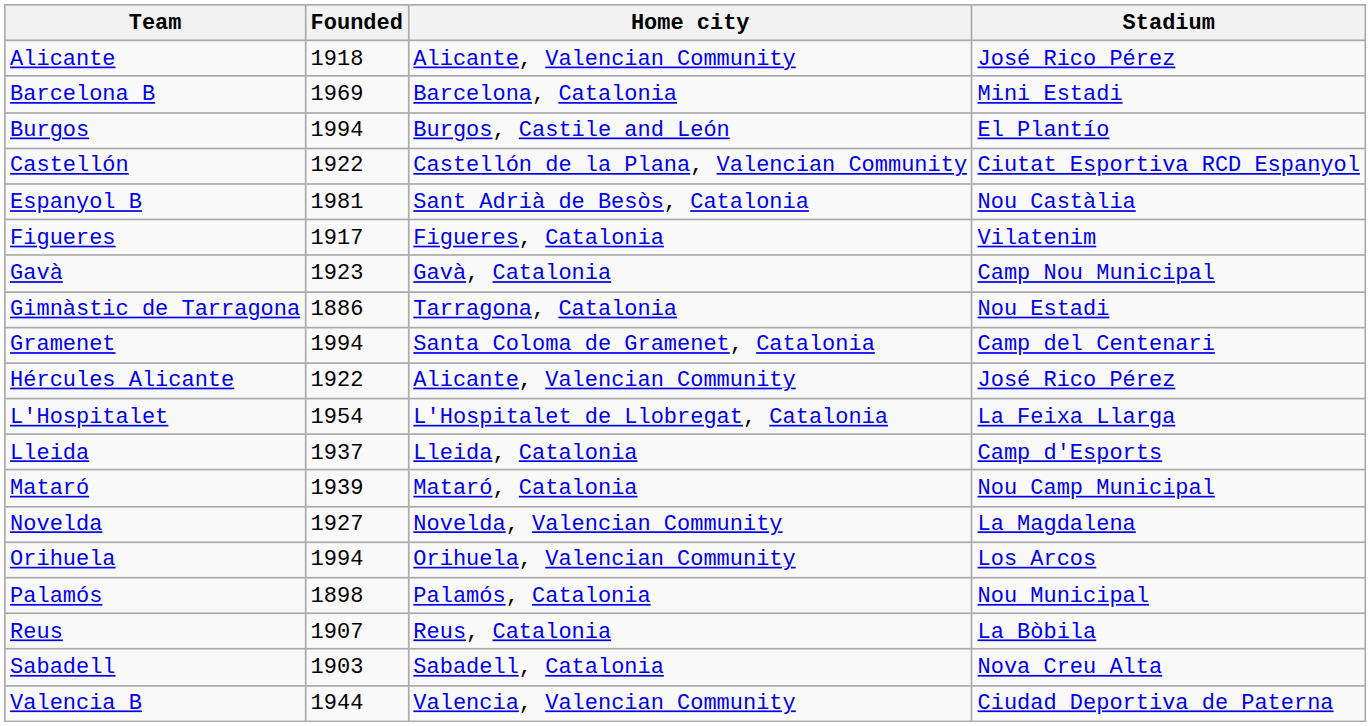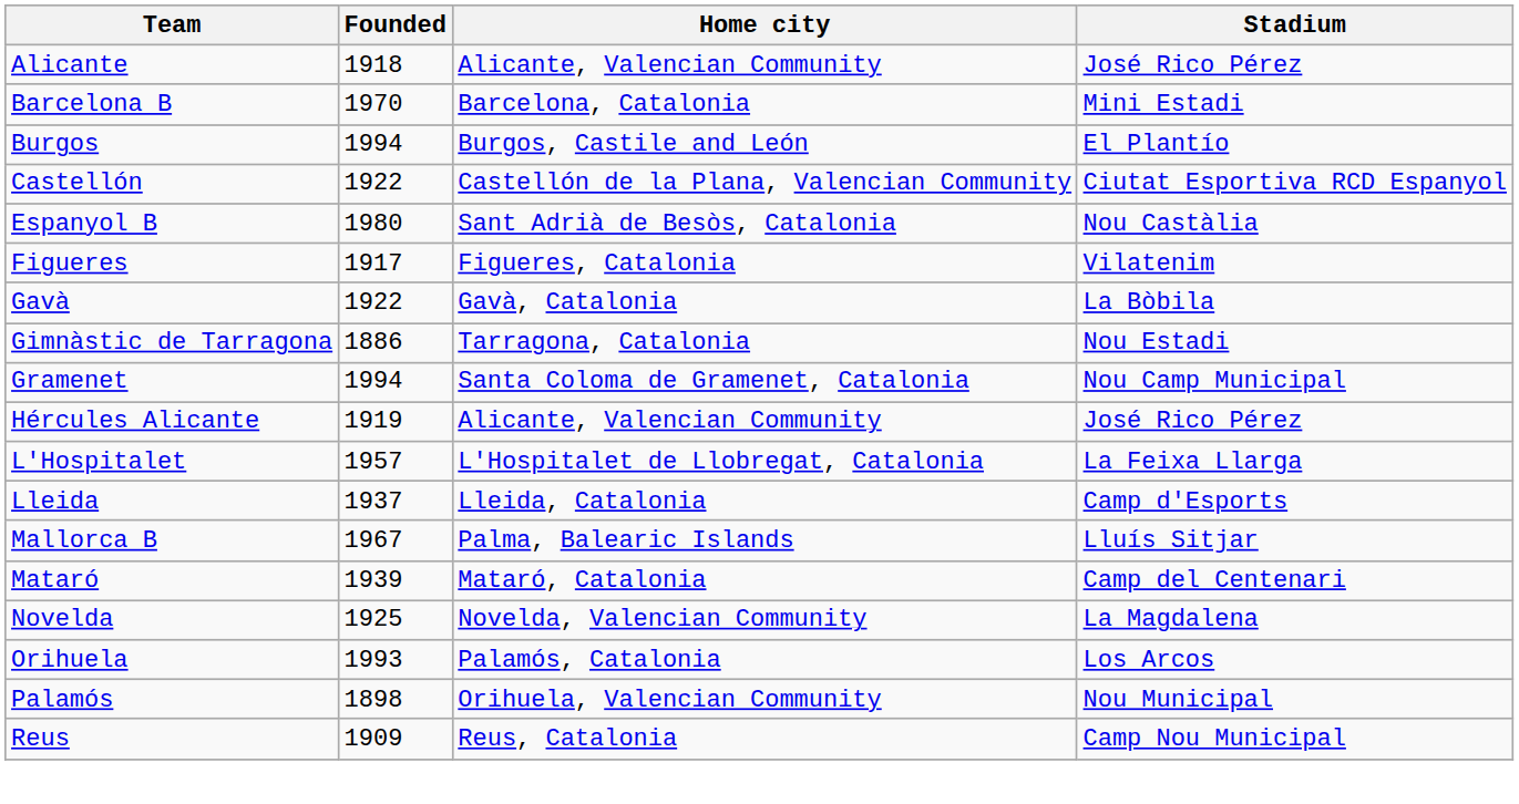Barcelona B | Founded: 1969 -> 1970
Espanyol B | Founded: 1981 -> 1980
Gavà | Founded: 1923 -> 1922
Gavà | Stadium: Camp Nou Municipal -> La Bòbila
Gramenet | Stadium: Camp del Centenari -> Nou Camp Municipal
Hércules Alicante | Founded: 1922 -> 1919
L'Hospitalet | Founded: 1954 -> 1957
+ row: Mallorca B | 1967 | Palma, Balearic Islands | Lluís Sitjar
Mataró | Stadium: Nou Camp Municipal -> Camp del Centenari
Novelda | Founded: 1927 -> 1925
Orihuela | Founded: 1994 -> 1993
Orihuela | Home city: Orihuela, Valencian Community -> Palamós, Catalonia
Palamós | Home city: Palamós, Catalonia -> Orihuela, Valencian Community
Reus | Founded: 1907 -> 1909
Reus | Stadium: La Bòbila -> Camp Nou Municipal
- row: Sabadell | 1903 | Sabadell, Catalonia | Nova Creu Alta
- row: Valencia B | 1944 | Valencia, Valencian Community | Ciudad Deportiva de Paterna
